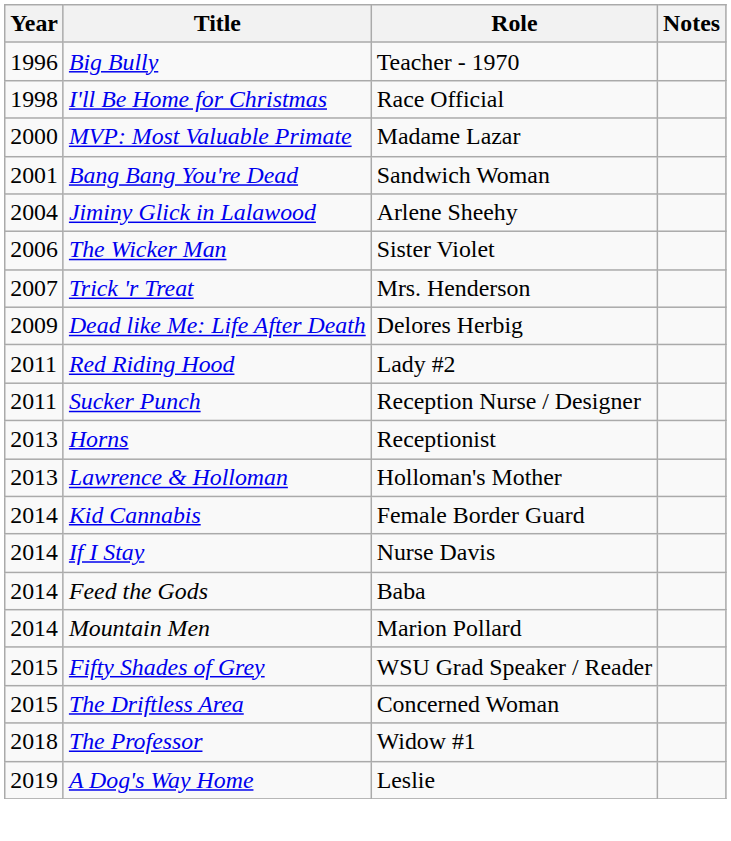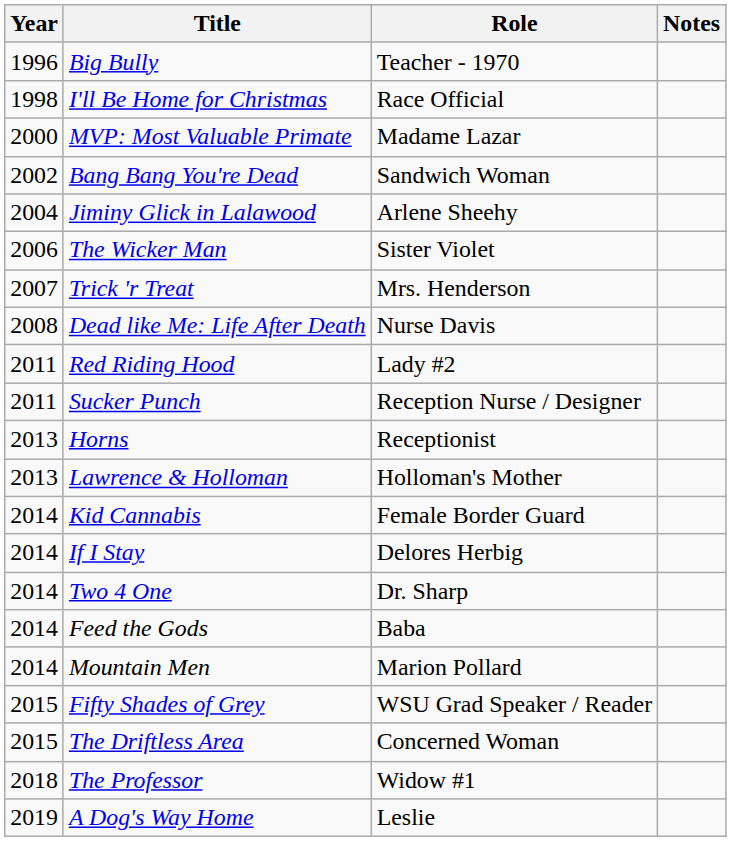Bang Bang You're Dead | Year: 2001 -> 2002
Dead like Me: Life After Death | Year: 2009 -> 2008
Dead like Me: Life After Death | Role: Delores Herbig -> Nurse Davis
If I Stay | Role: Nurse Davis -> Delores Herbig
+ row: 2014 | Two 4 One | Dr. Sharp
